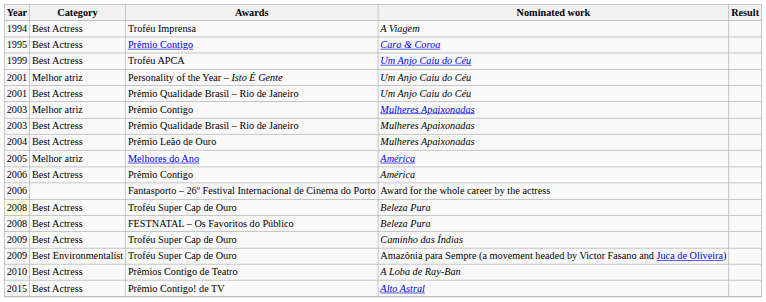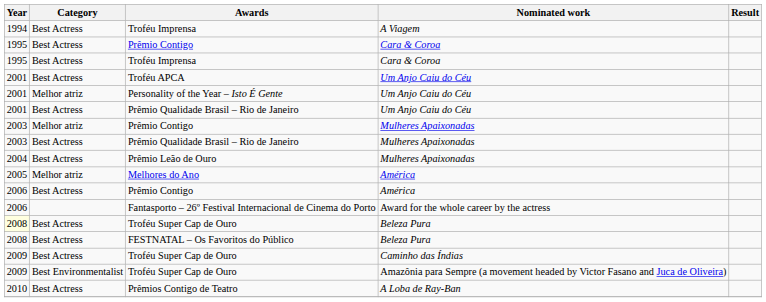+ row: 1995 | Best Actress | Troféu Imprensa | Cara & Coroa
Troféu APCA | Year: 1999 -> 2001
- row: 2015 | Best Actress | Prêmio Contigo! de TV | Alto Astral
